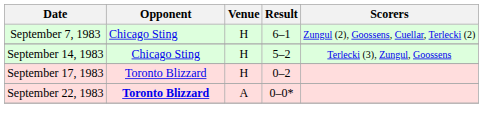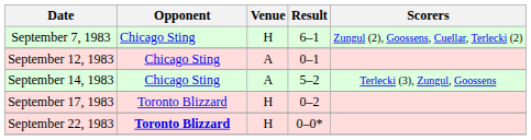+ row: September 12, 1983 | Chicago Sting | A | 0–1
September 14, 1983 | Venue: H -> A
September 22, 1983 | Venue: A -> H
